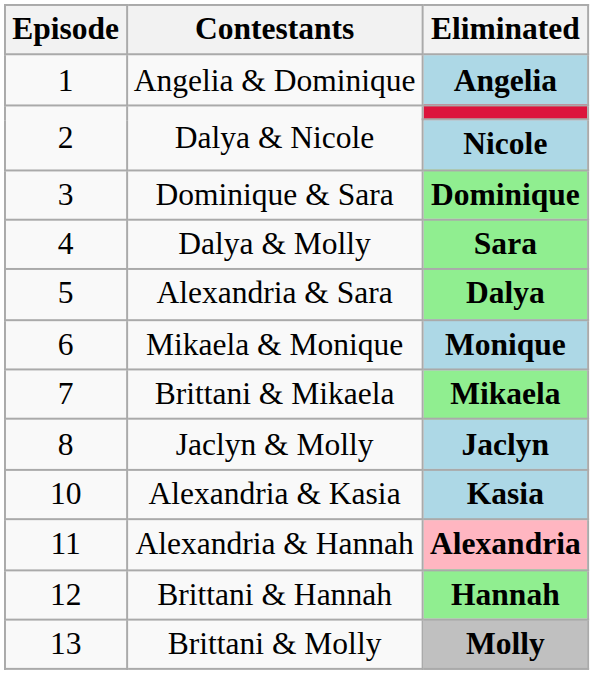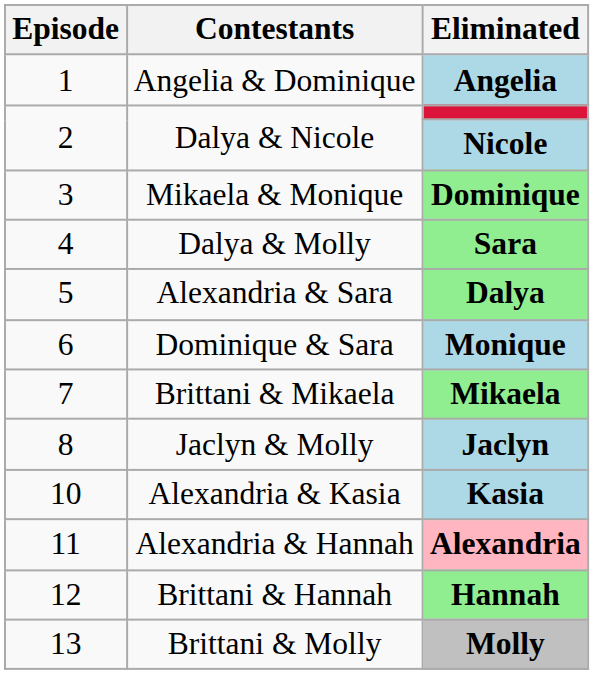Dominique | Contestants: Dominique & Sara -> Mikaela & Monique
Monique | Contestants: Mikaela & Monique -> Dominique & Sara
